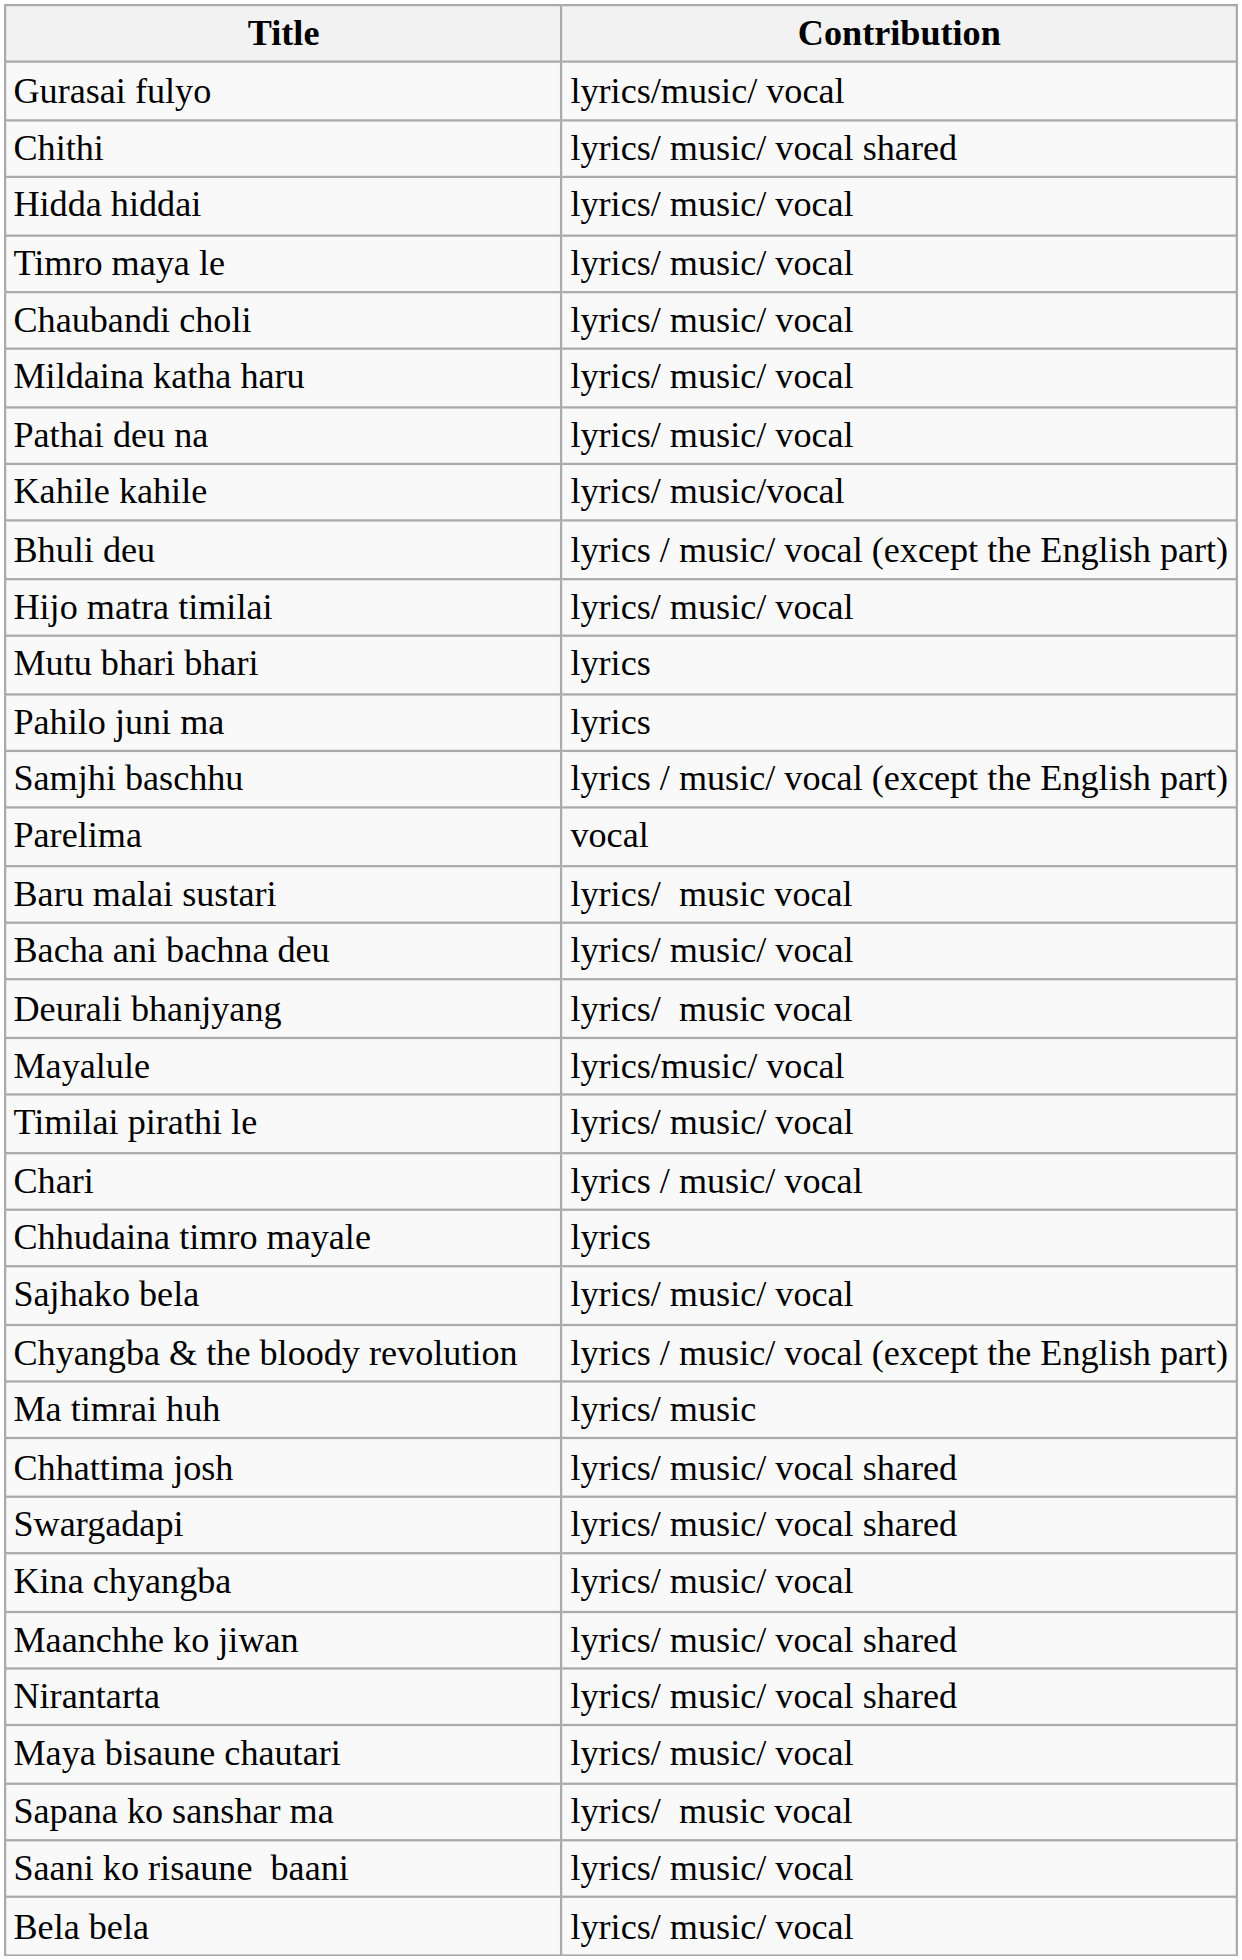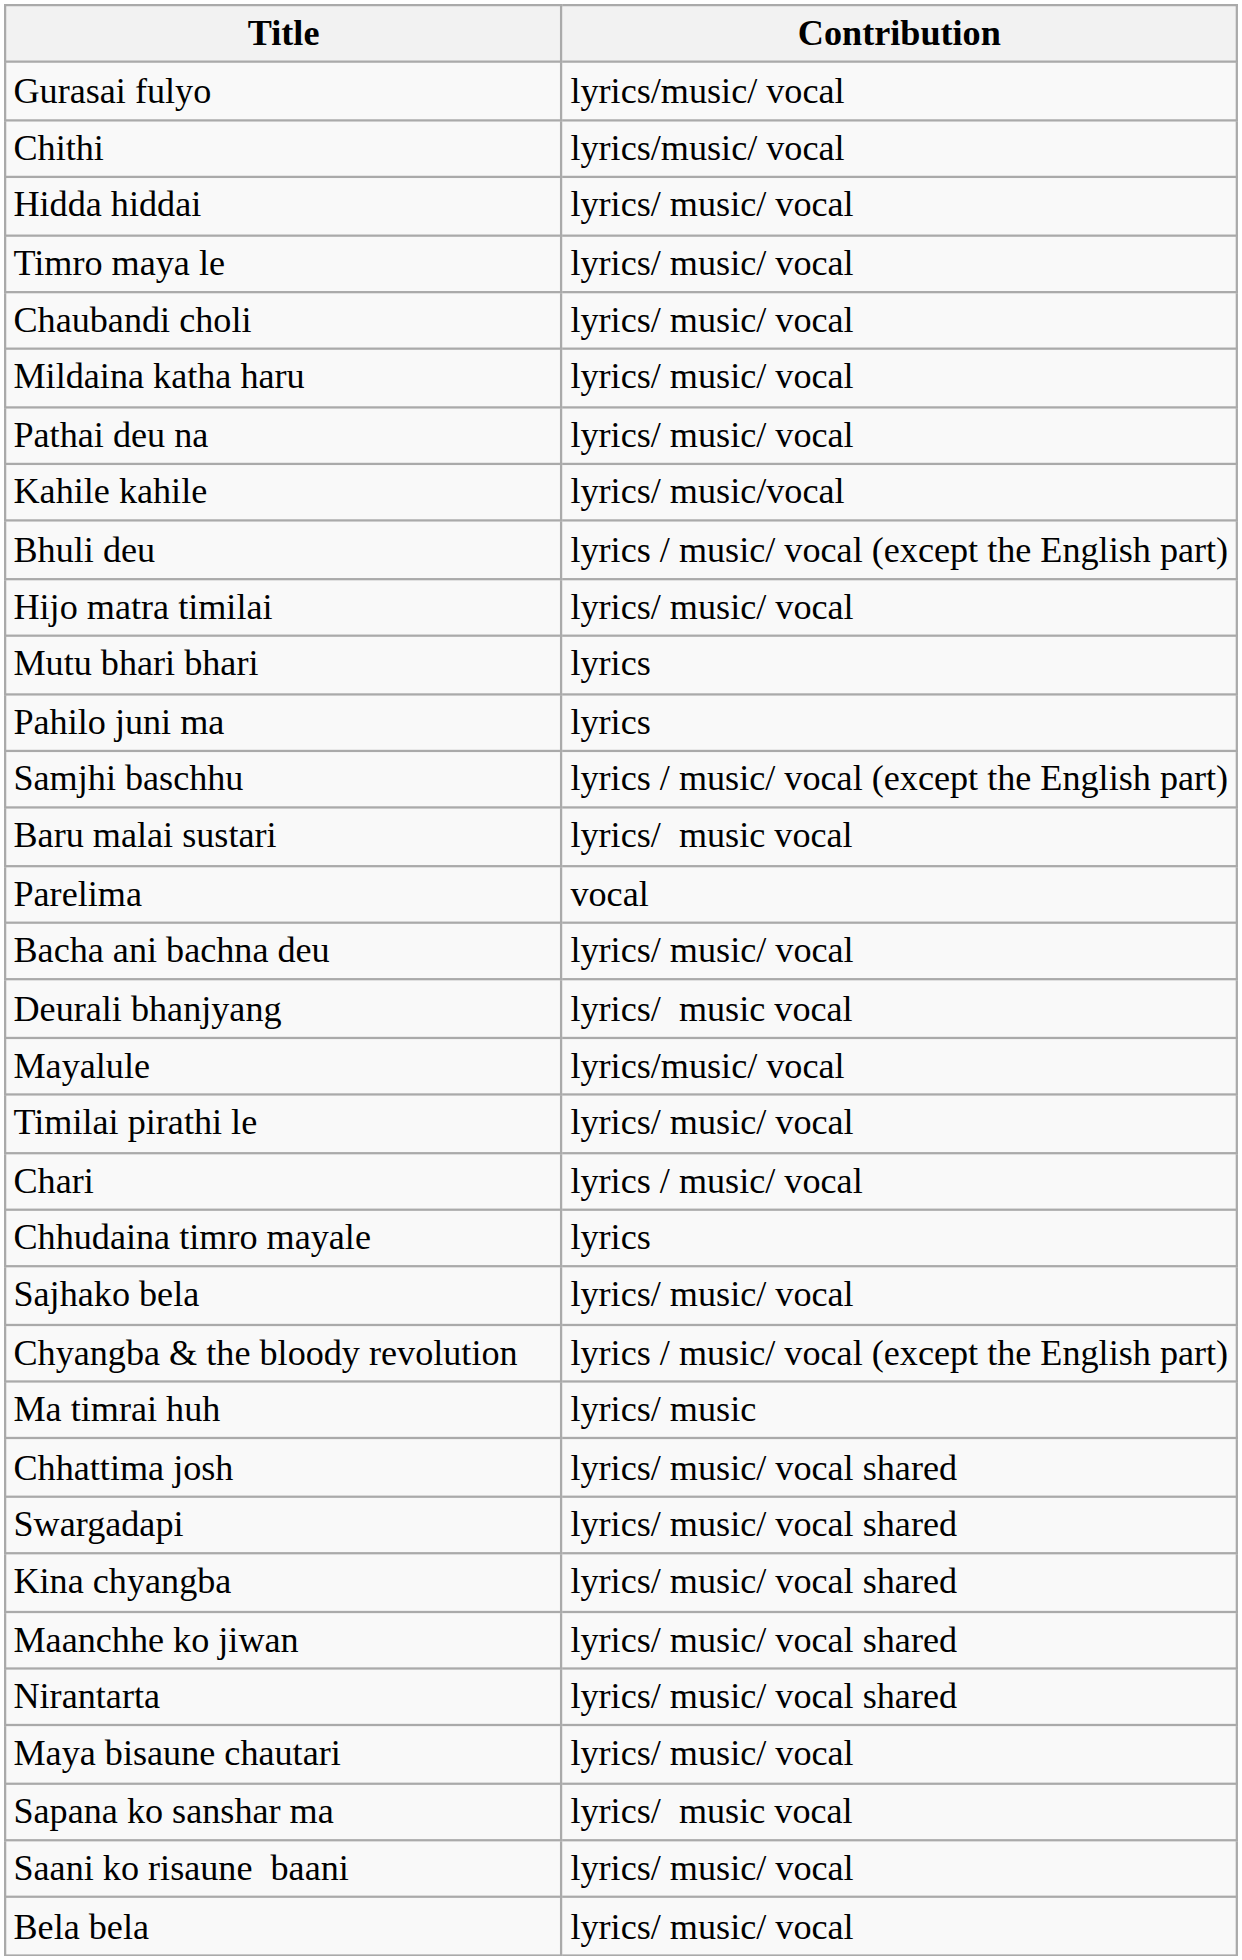Chithi | Contribution: lyrics/ music/ vocal shared -> lyrics/music/ vocal
rows swapped: Baru malai sustari <-> Parelima
Kina chyangba | Contribution: lyrics/ music/ vocal -> lyrics/ music/ vocal shared
